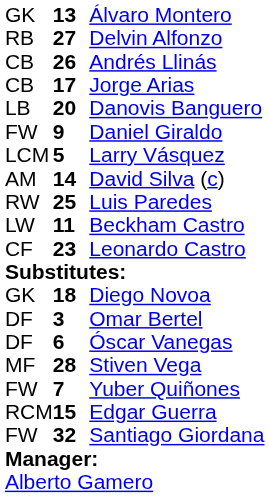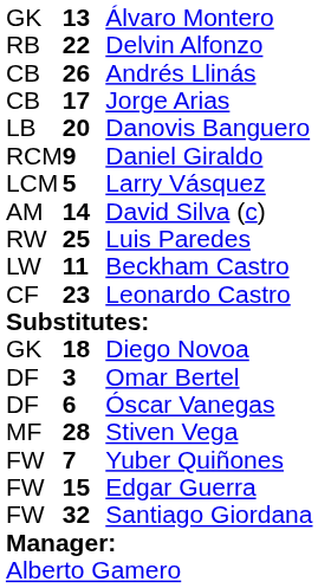Delvin Alfonzo | column 2: 27 -> 22
Daniel Giraldo | column 1: FW -> RCM
Edgar Guerra | column 1: RCM -> FW
